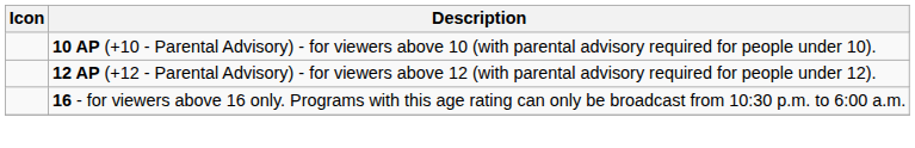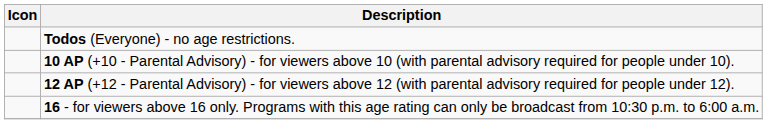+ row: Todos (Everyone) - no age restrictions.
